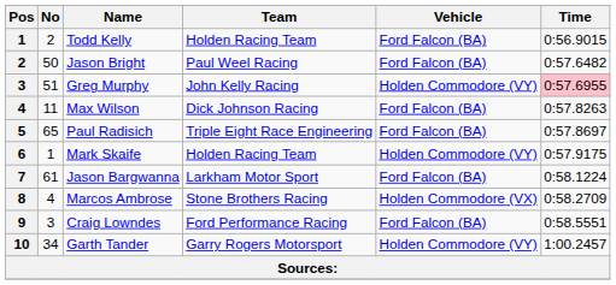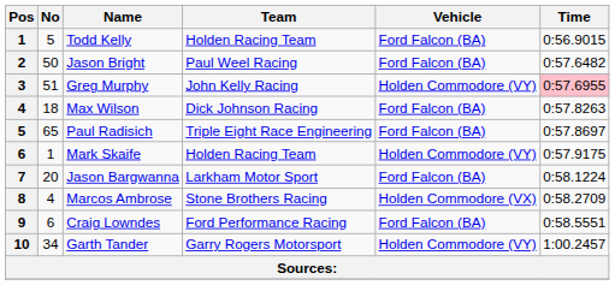Todd Kelly | No: 2 -> 5
Max Wilson | No: 11 -> 18
Jason Bargwanna | No: 61 -> 20
Craig Lowndes | No: 3 -> 6
